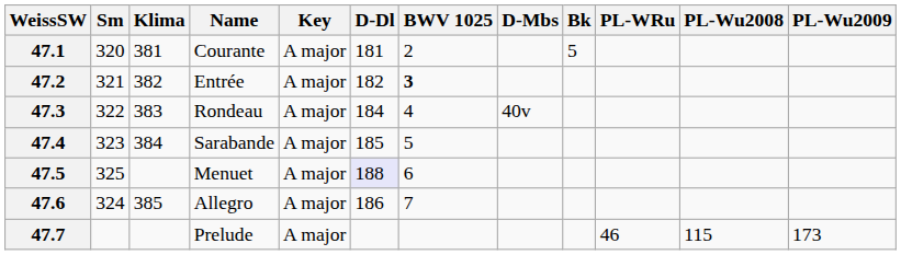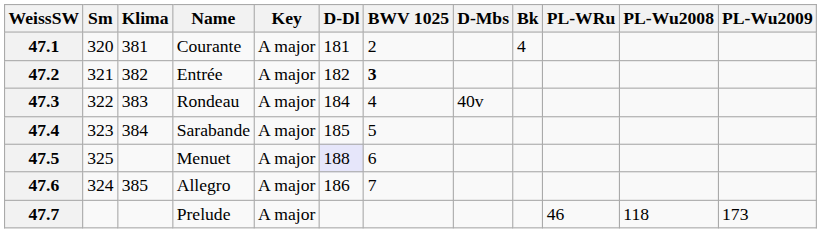47.1 | Bk: 5 -> 4
47.7 | PL-Wu2008: 115 -> 118
